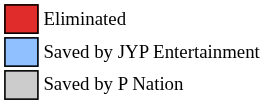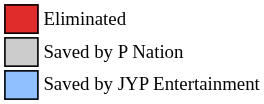rows swapped: Saved by JYP Entertainment <-> Saved by P Nation
